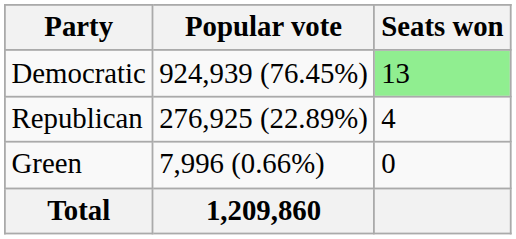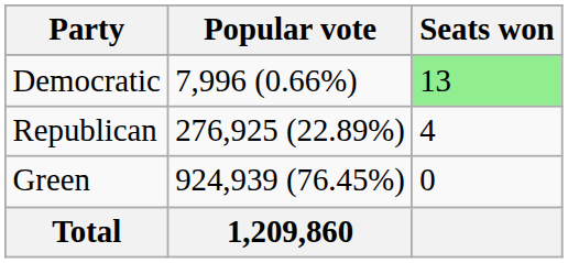Democratic | Popular vote: 924,939 (76.45%) -> 7,996 (0.66%)
Green | Popular vote: 7,996 (0.66%) -> 924,939 (76.45%)
